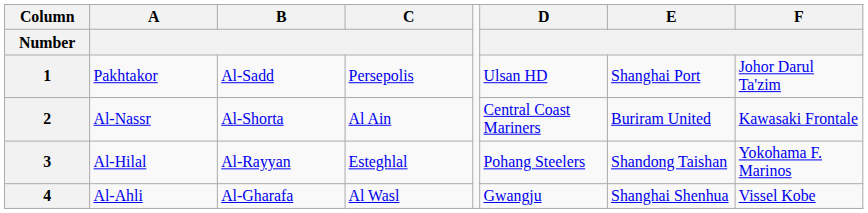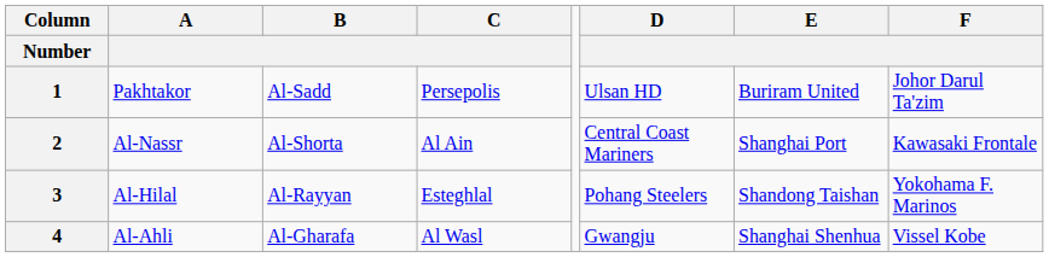1 | E: Shanghai Port -> Buriram United
2 | E: Buriram United -> Shanghai Port
